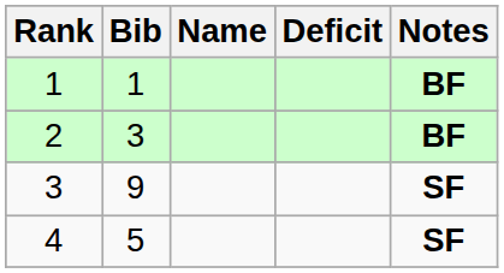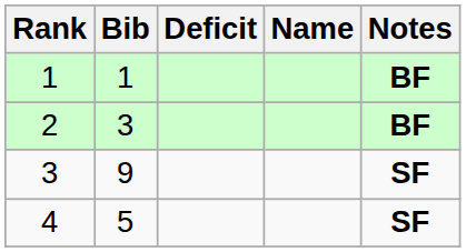columns swapped: Name <-> Deficit
